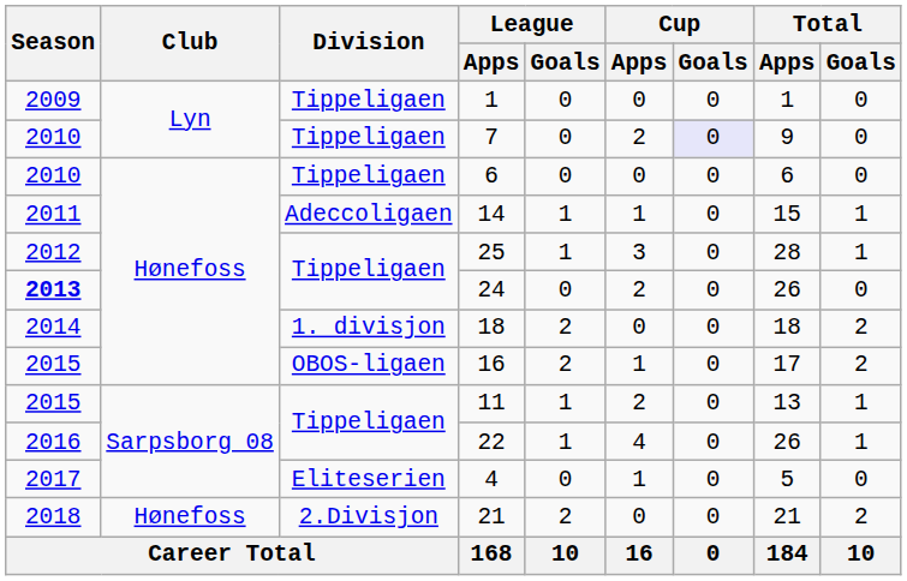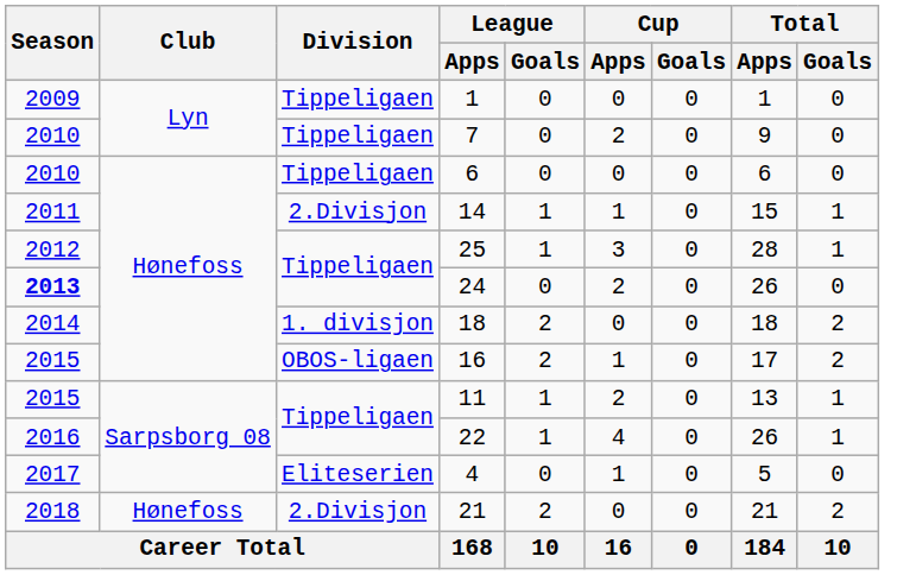7 | Cup / Goals: lavender background -> no background
14 | Division: Adeccoligaen -> 2.Divisjon
